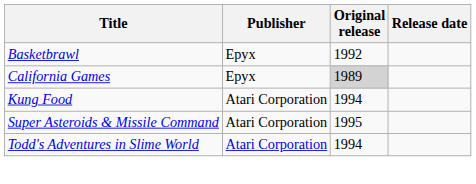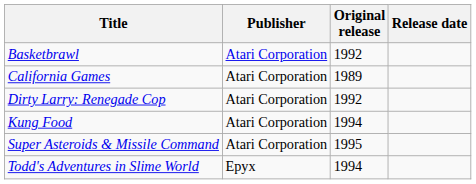Basketbrawl | Publisher: Epyx -> Atari Corporation
California Games | Publisher: Epyx -> Atari Corporation
California Games | Original release: lightgrey background -> no background
+ row: Dirty Larry: Renegade Cop | Atari Corporation | 1992
Todd's Adventures in Slime World | Publisher: Atari Corporation -> Epyx
